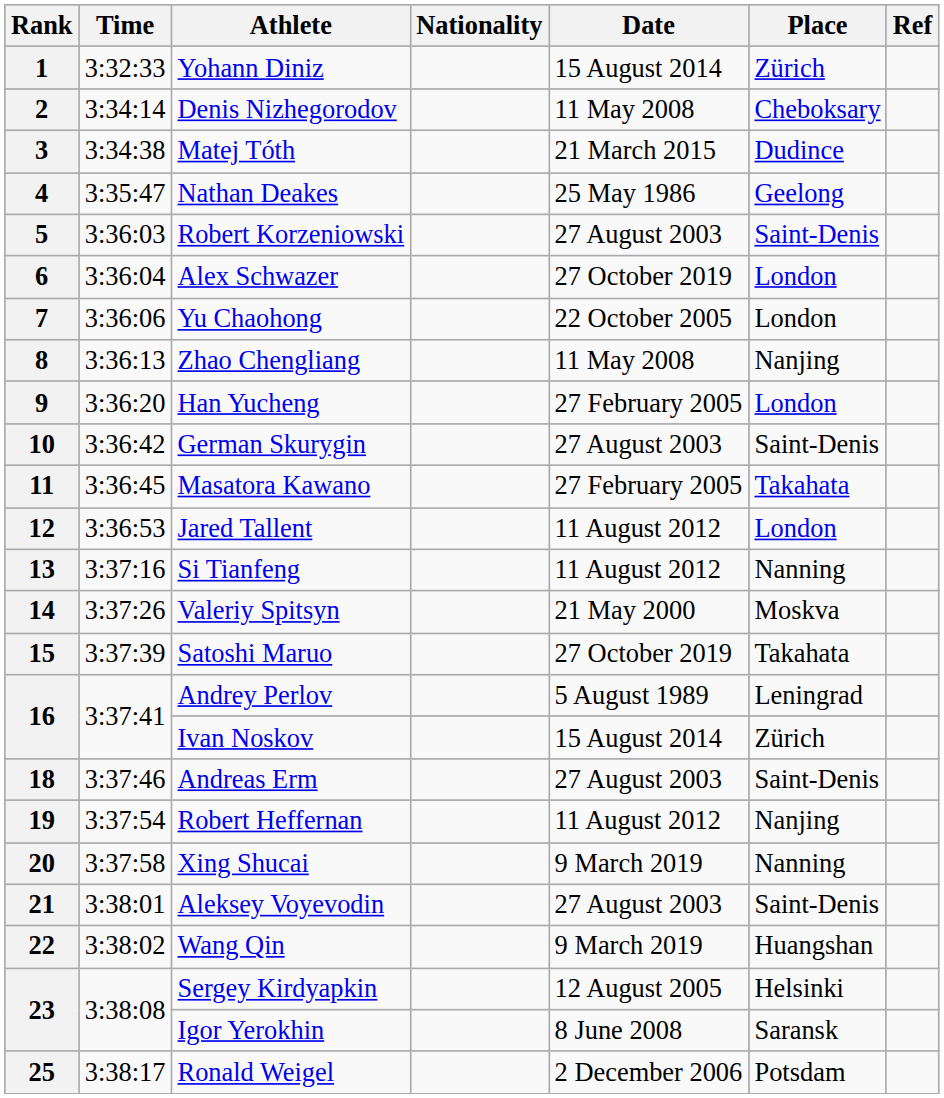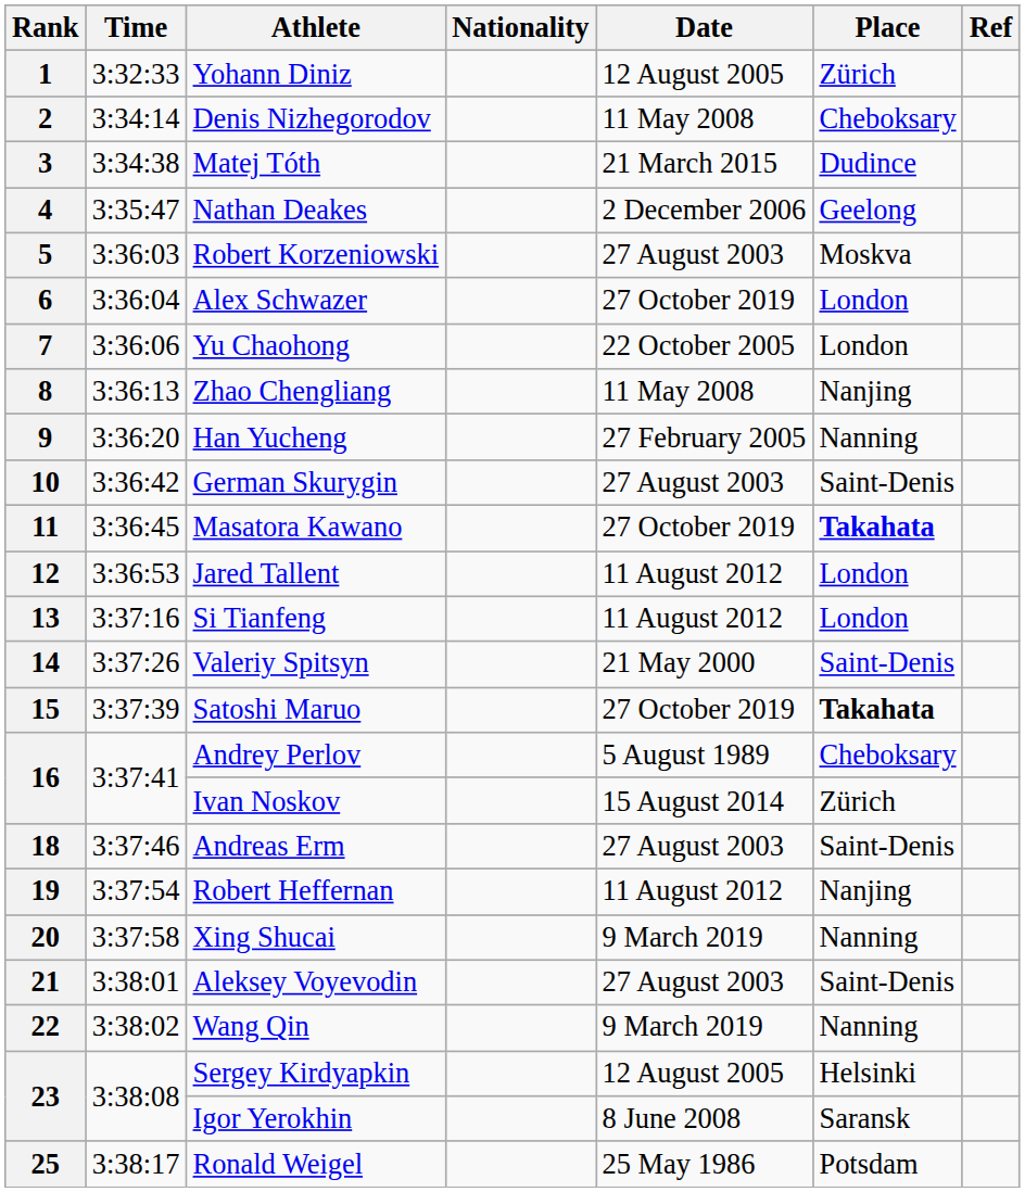1 | Date: 15 August 2014 -> 12 August 2005
4 | Date: 25 May 1986 -> 2 December 2006
5 | Place: Saint-Denis -> Moskva
9 | Place: London -> Nanning
11 | Date: 27 February 2005 -> 27 October 2019
11 | Place: normal -> bold
13 | Place: Nanning -> London
14 | Place: Moskva -> Saint-Denis
15 | Place: normal -> bold
16 / Andrey Perlov | Place: Leningrad -> Cheboksary
22 | Place: Huangshan -> Nanning
25 | Date: 2 December 2006 -> 25 May 1986
